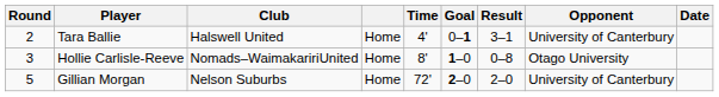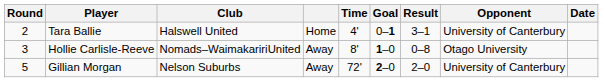Hollie Carlisle-Reeve | column 4: Home -> Away
Gillian Morgan | column 4: Home -> Away
